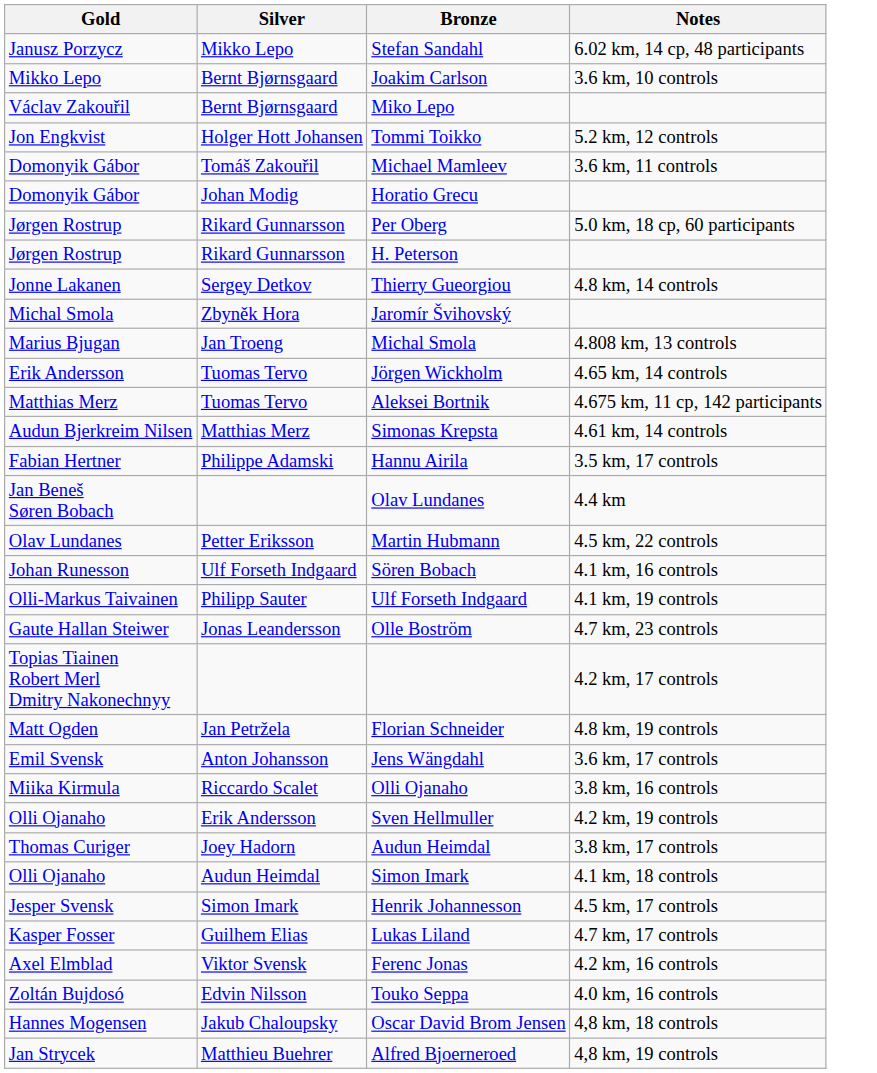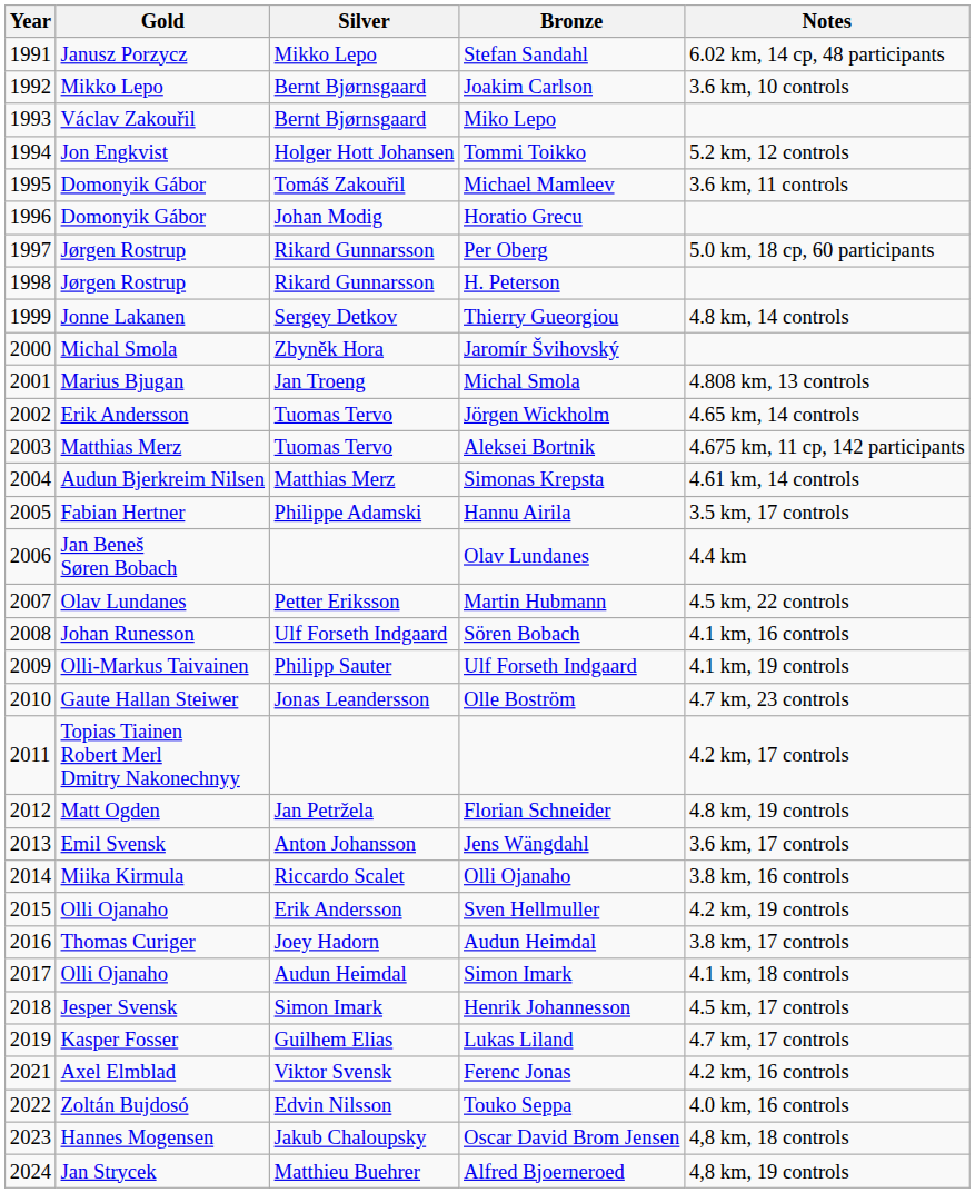+ column: Year | 1991 | 1992 | 1993 | 1994 | 1995 | 1996 | 1997 | 1998 | 1999 | 2000 | 2001 | 2002 | 2003 | 2004 | 2005 | 2006 | 2007 | 2008 | 2009 | 2010 | 2011 | 2012 | 2013 | 2014 | 2015 | 2016 | 2017 | 2018 | 2019 | 2021 | 2022 | 2023 | 2024
